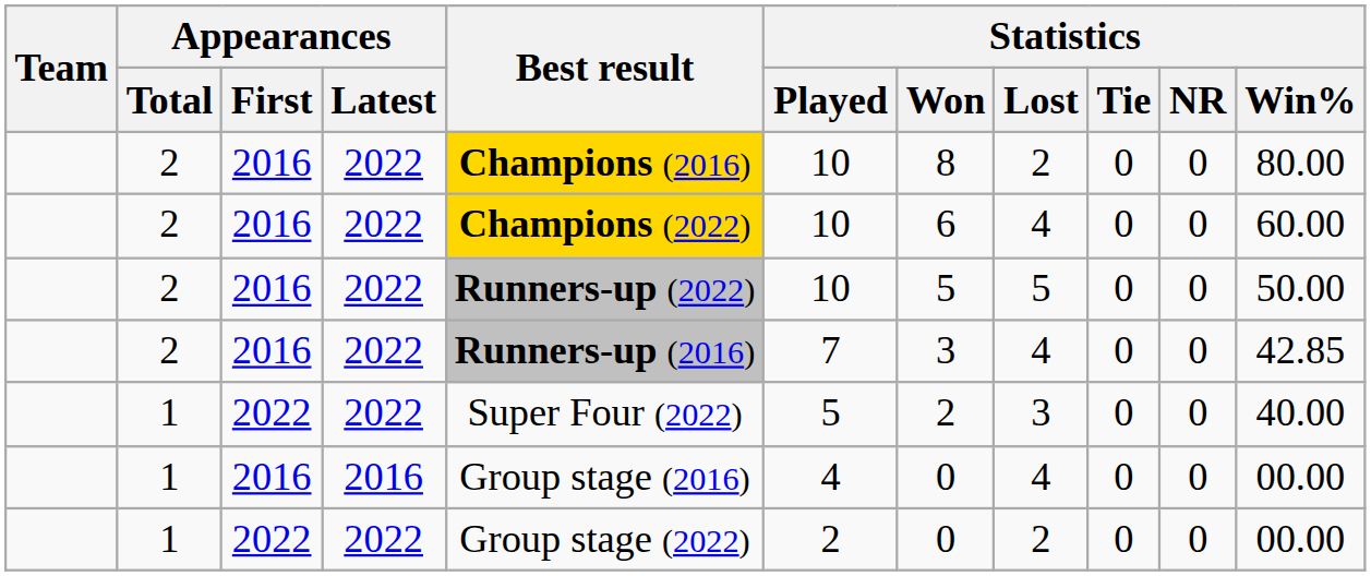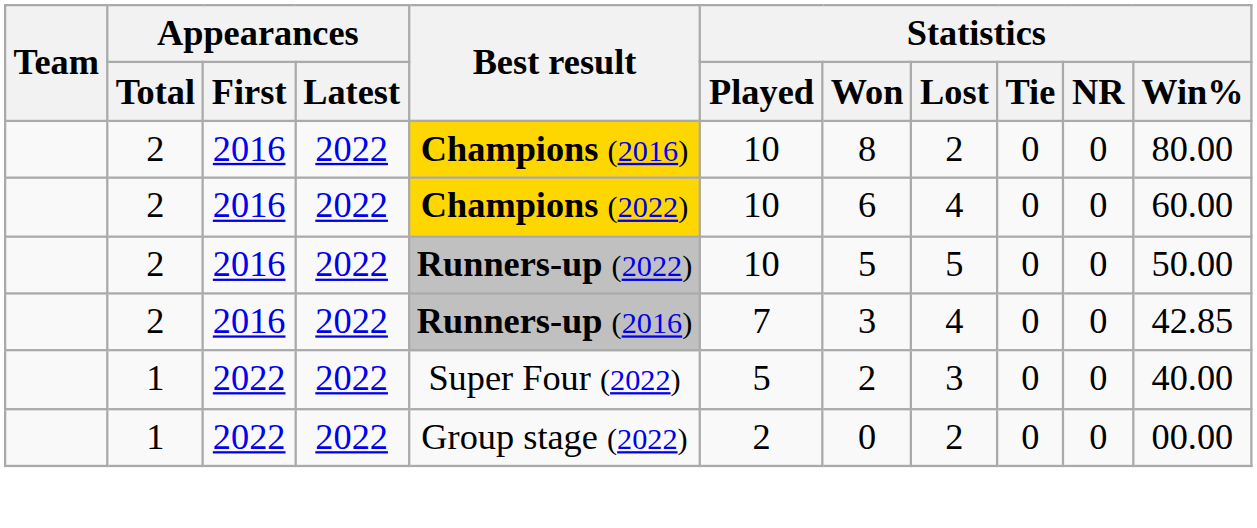- row: 1 | 2016 | 2016 | Group stage (2016) | 4 | 0 | 4 | 0 | 0 | 00.00
